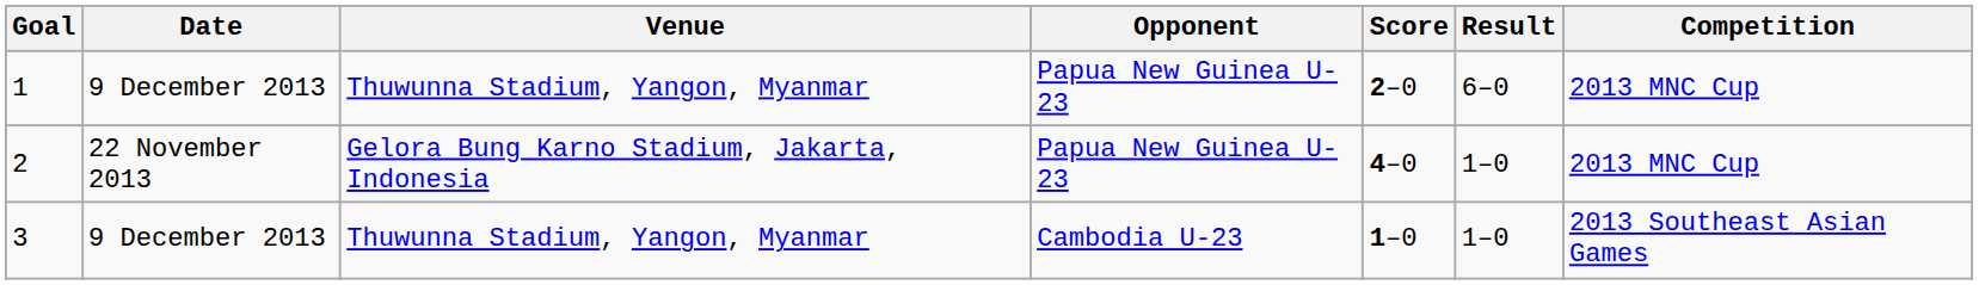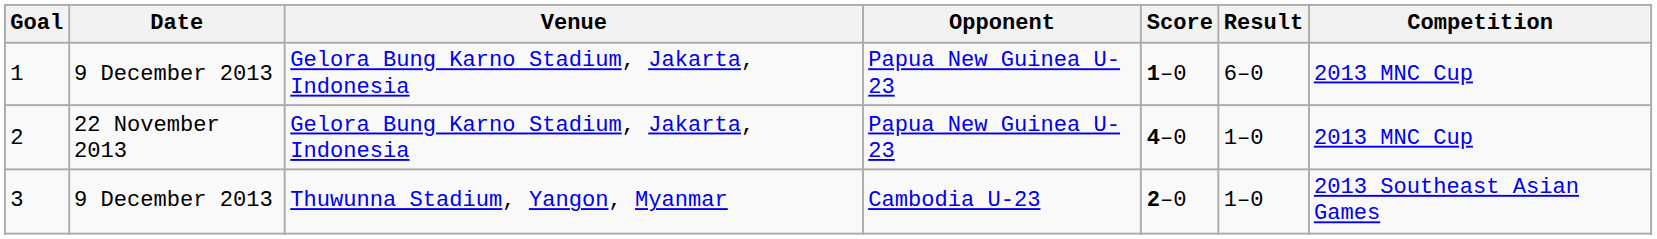1 | Venue: Thuwunna Stadium, Yangon, Myanmar -> Gelora Bung Karno Stadium, Jakarta, Indonesia
1 | Score: 2–0 -> 1–0
3 | Score: 1–0 -> 2–0
